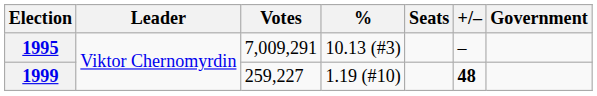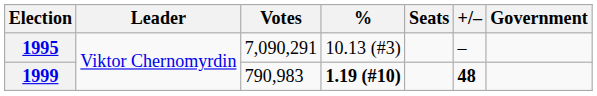1995 | Votes: 7,009,291 -> 7,090,291
1999 | Votes: 259,227 -> 790,983
1999 | %: normal -> bold
